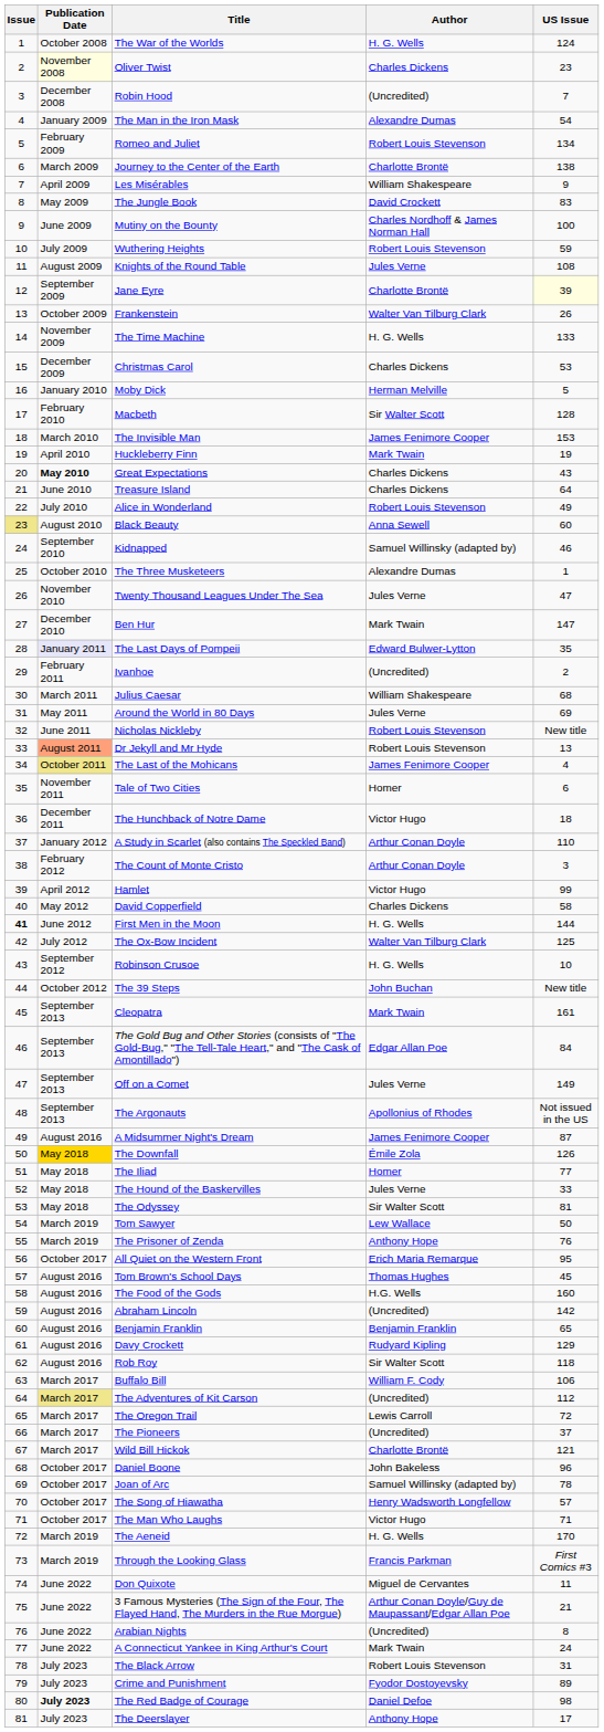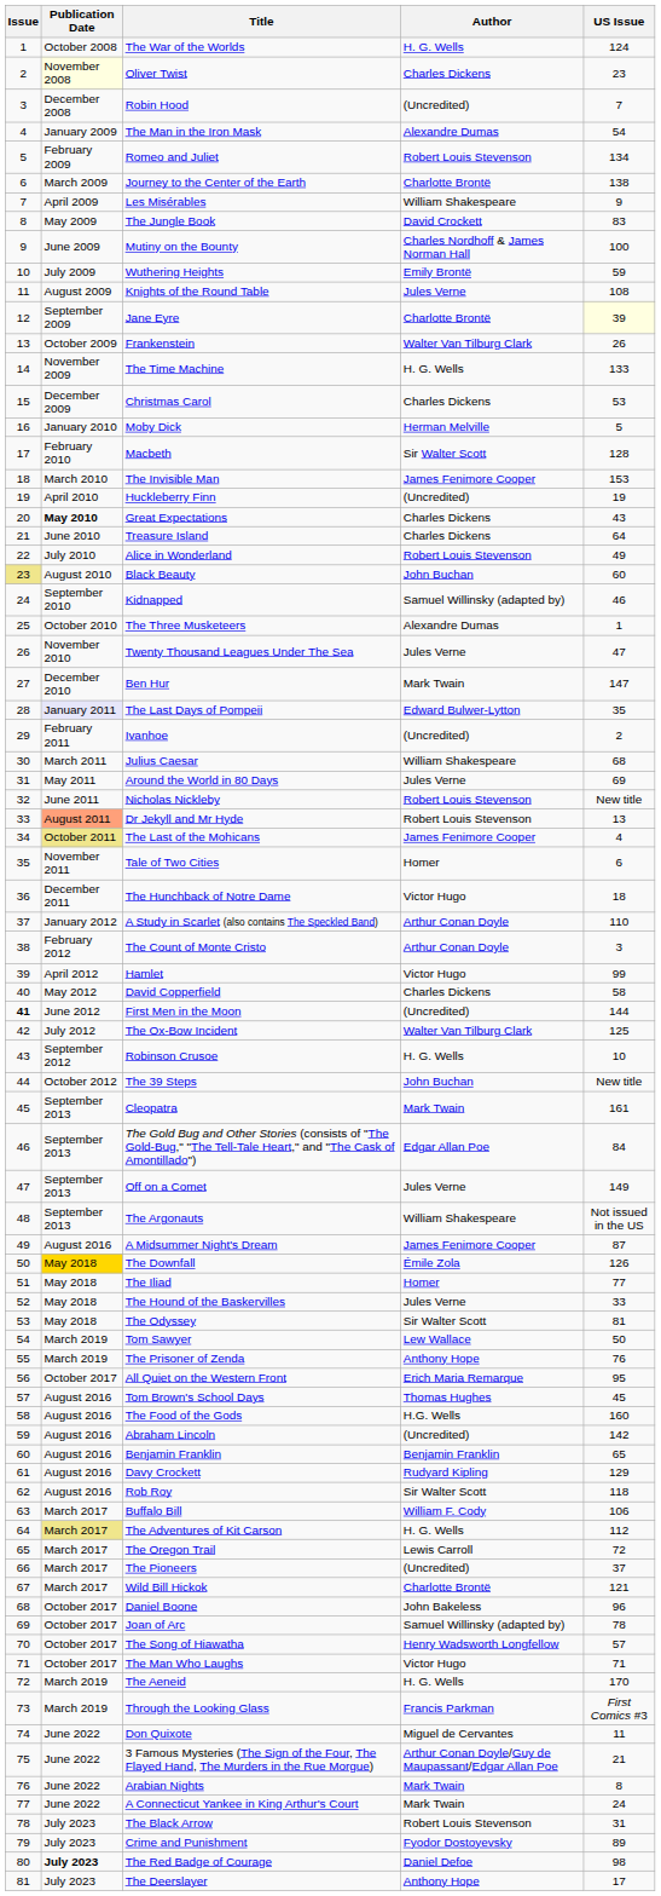Wuthering Heights | Author: Robert Louis Stevenson -> Emily Brontë
Huckleberry Finn | Author: Mark Twain -> (Uncredited)
Black Beauty | Author: Anna Sewell -> John Buchan
First Men in the Moon | Author: H. G. Wells -> (Uncredited)
The Argonauts | Author: Apollonius of Rhodes -> William Shakespeare
The Adventures of Kit Carson | Author: (Uncredited) -> H. G. Wells
Arabian Nights | Author: (Uncredited) -> Mark Twain
